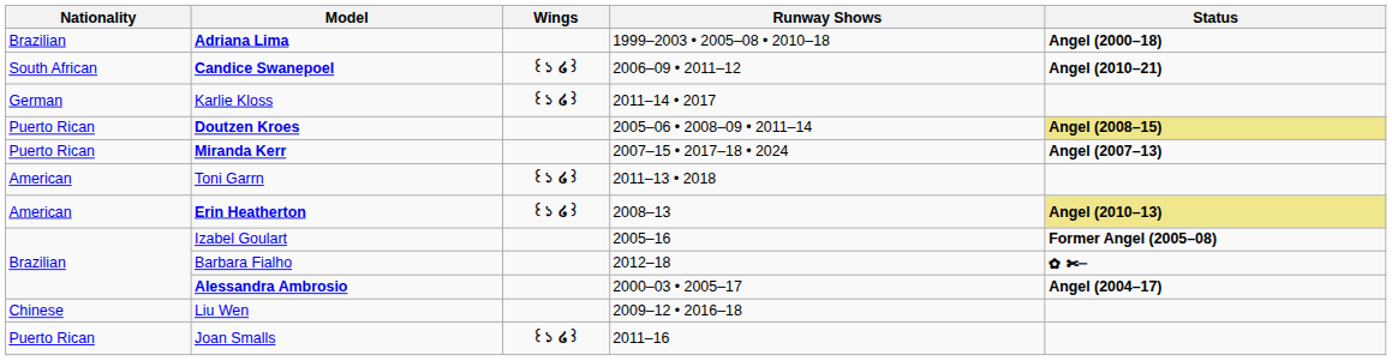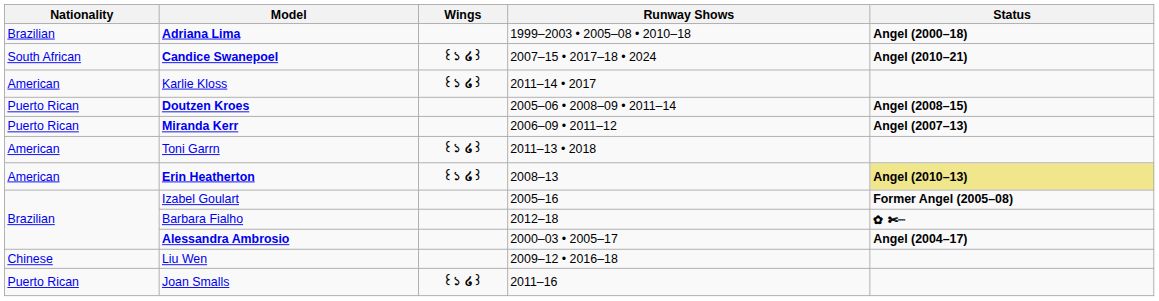Candice Swanepoel | Runway Shows: 2006–09 • 2011–12 -> 2007–15 • 2017–18 • 2024
Karlie Kloss | Nationality: German -> American
Doutzen Kroes | Status: khaki background -> no background
Miranda Kerr | Runway Shows: 2007–15 • 2017–18 • 2024 -> 2006–09 • 2011–12
